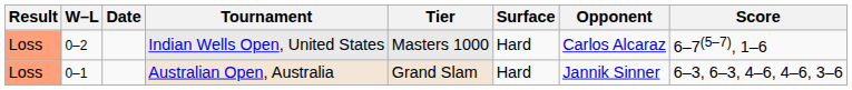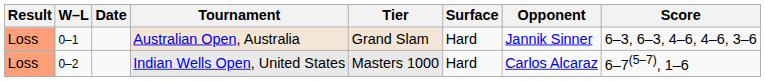rows swapped: Australian Open, Australia <-> Indian Wells Open, United States
